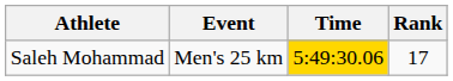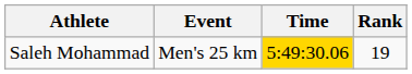Saleh Mohammad | Rank: 17 -> 19
